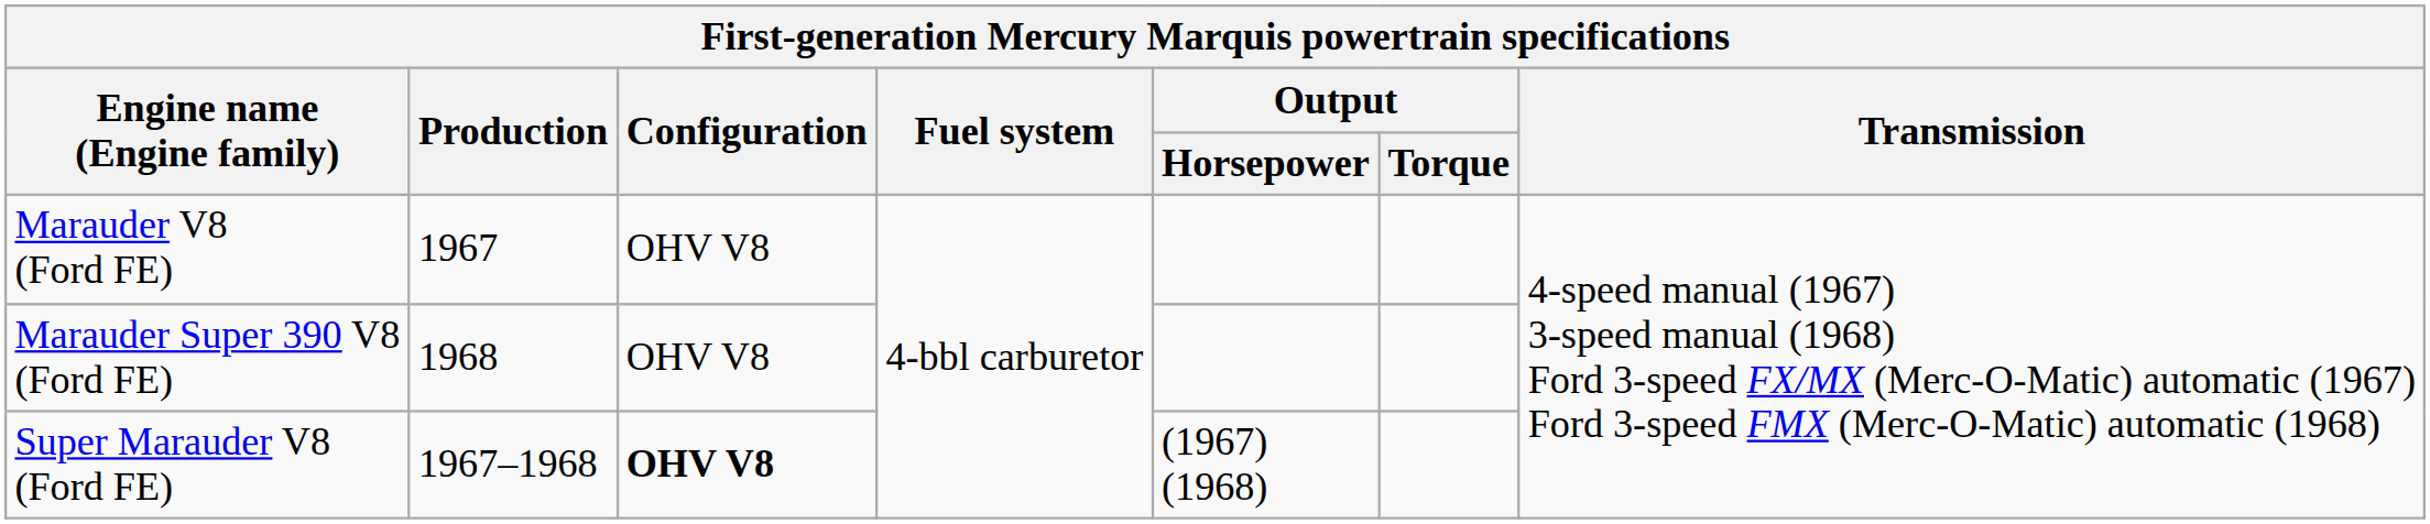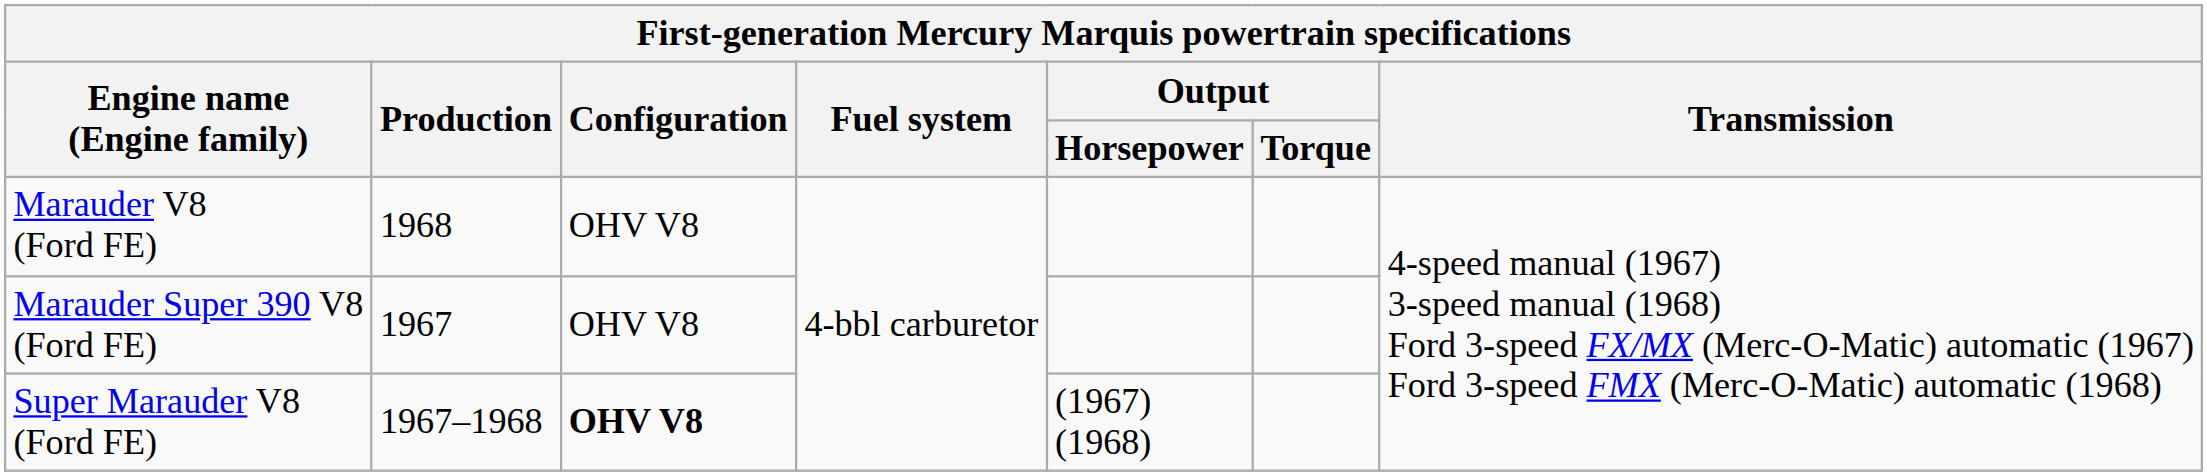Marauder V8 (Ford FE) | Production: 1967 -> 1968
Marauder Super 390 V8 (Ford FE) | Production: 1968 -> 1967
